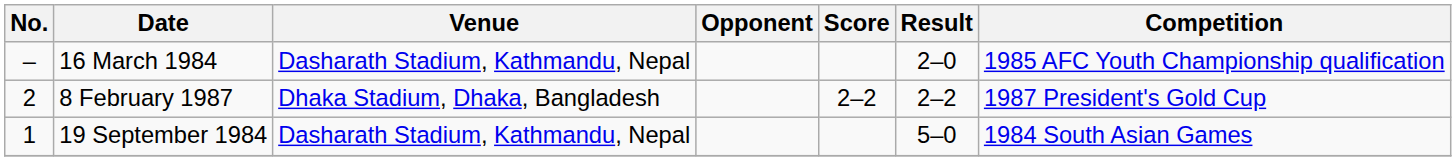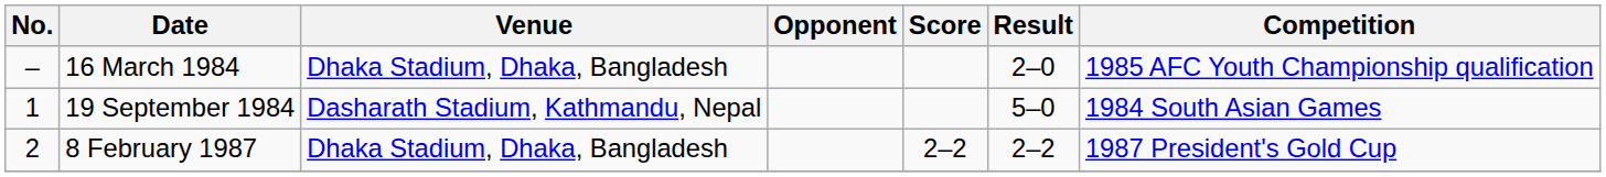16 March 1984 | Venue: Dasharath Stadium, Kathmandu, Nepal -> Dhaka Stadium, Dhaka, Bangladesh
rows swapped: 19 September 1984 <-> 8 February 1987
